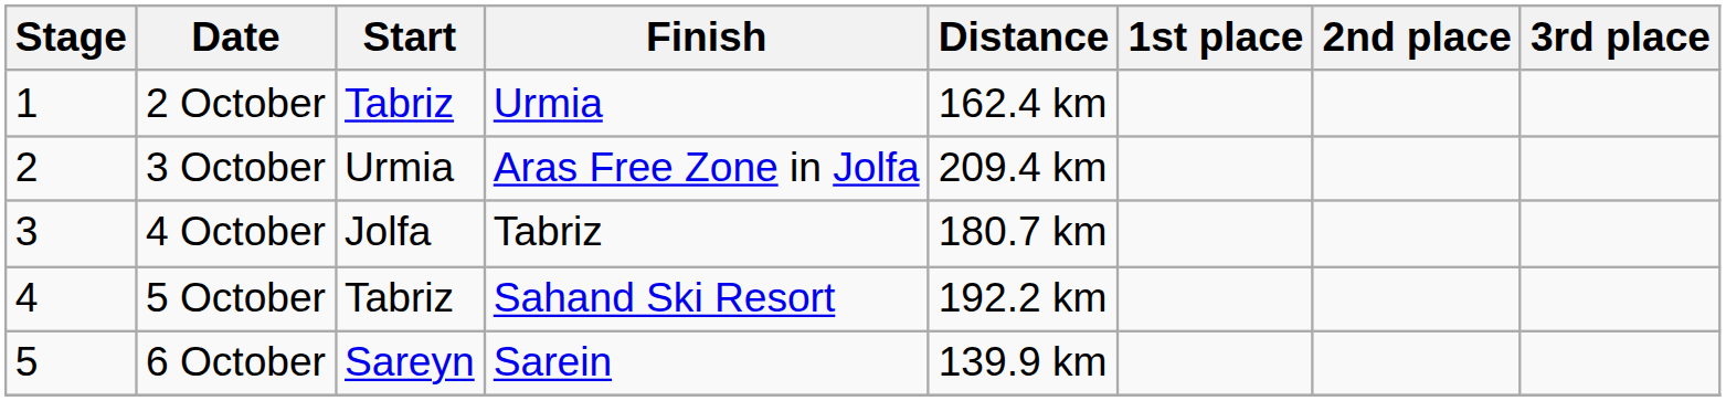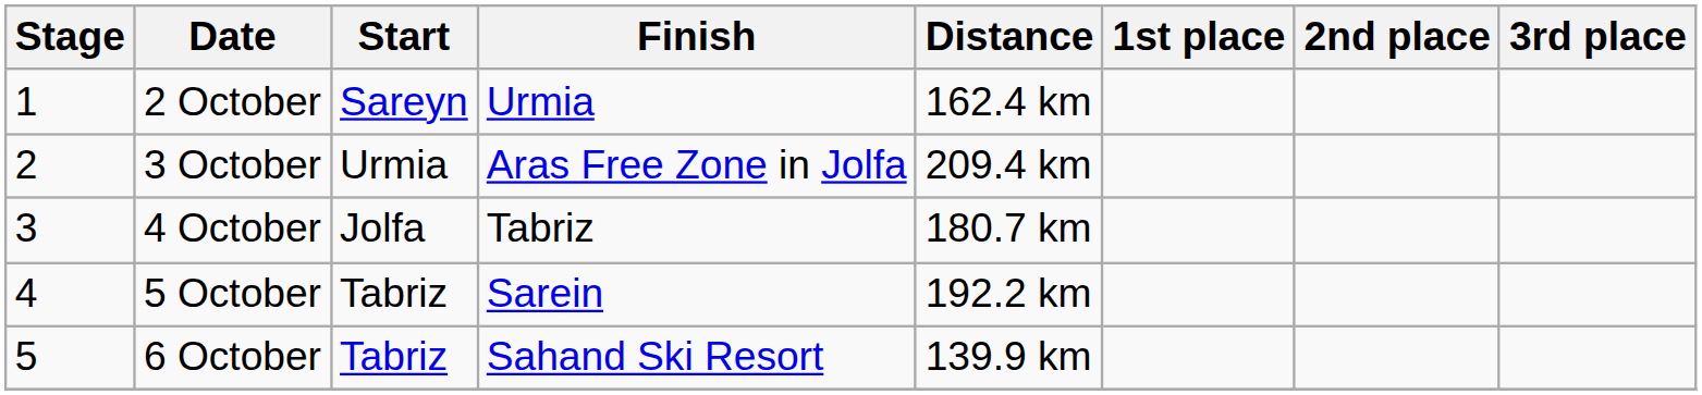2 October | Start: Tabriz -> Sareyn
5 October | Finish: Sahand Ski Resort -> Sarein
6 October | Start: Sareyn -> Tabriz
6 October | Finish: Sarein -> Sahand Ski Resort
